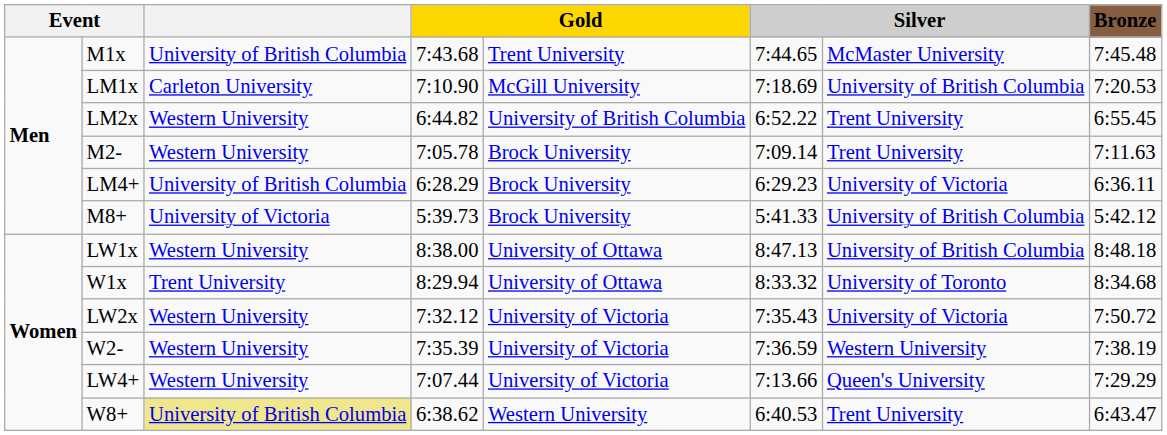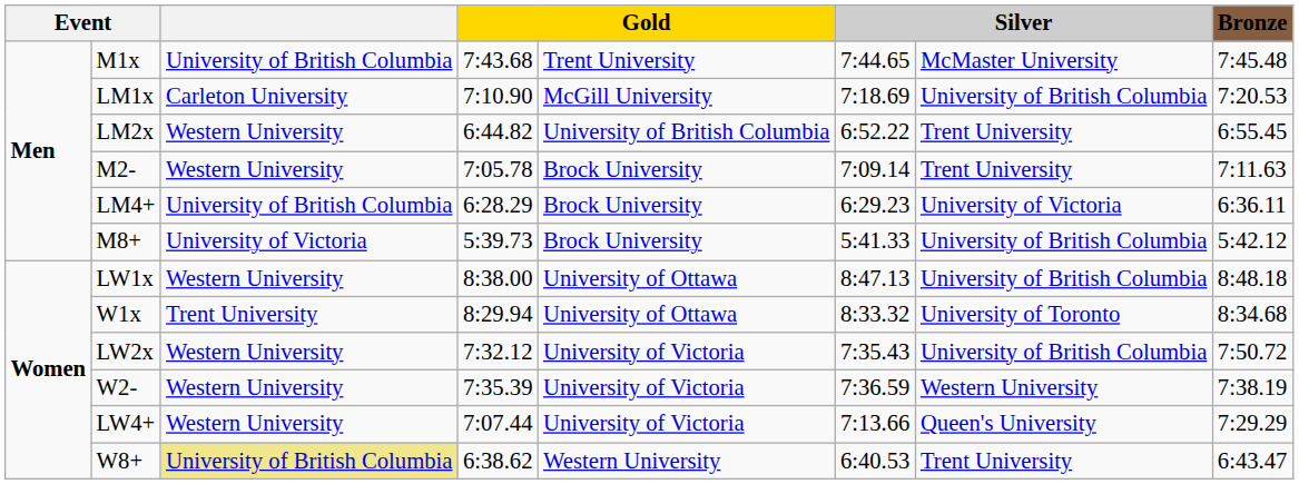LW2x | column 7: University of Victoria -> University of British Columbia
